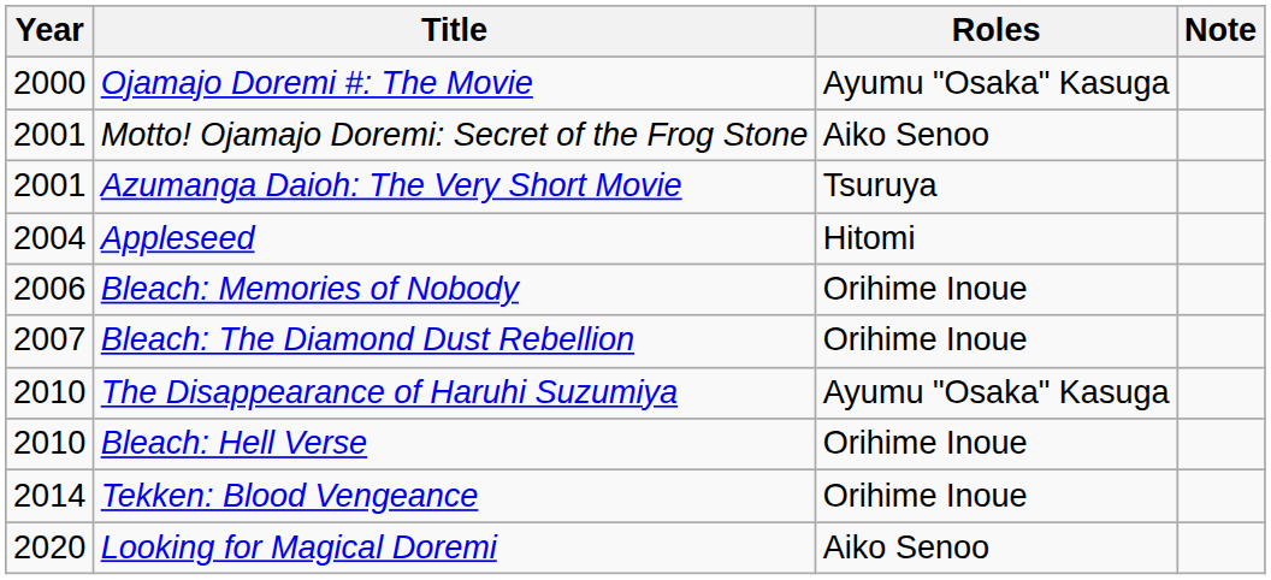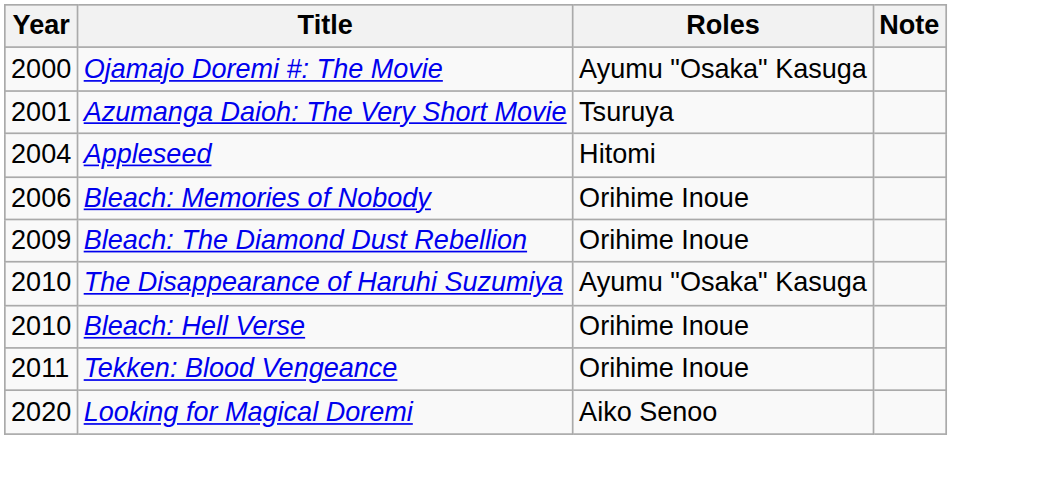- row: 2001 | Motto! Ojamajo Doremi: Secret of the Frog Stone | Aiko Senoo
Bleach: The Diamond Dust Rebellion | Year: 2007 -> 2009
Tekken: Blood Vengeance | Year: 2014 -> 2011
